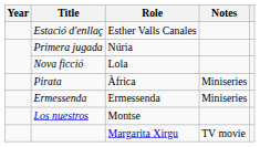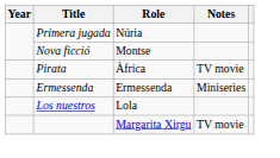- row: Estació d'enllaç | Esther Valls Canales
Nova ficció | Role: Lola -> Montse
Pirata | Notes: Miniseries -> TV movie
Los nuestros | Role: Montse -> Lola
